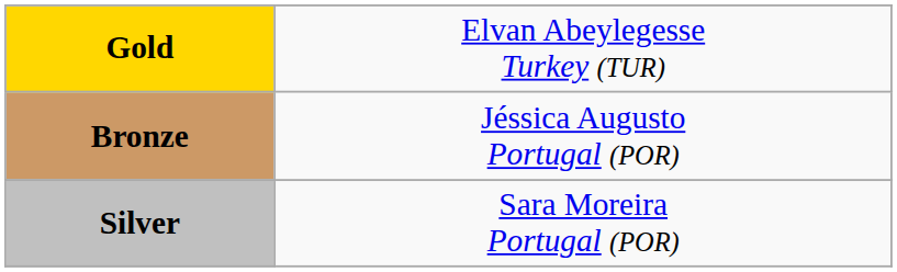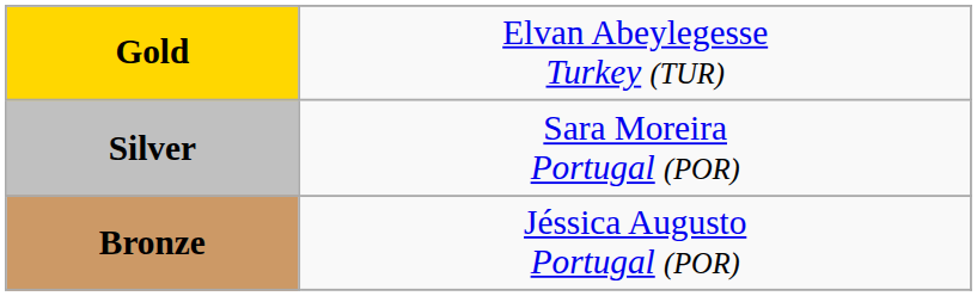rows swapped: Silver <-> Bronze
